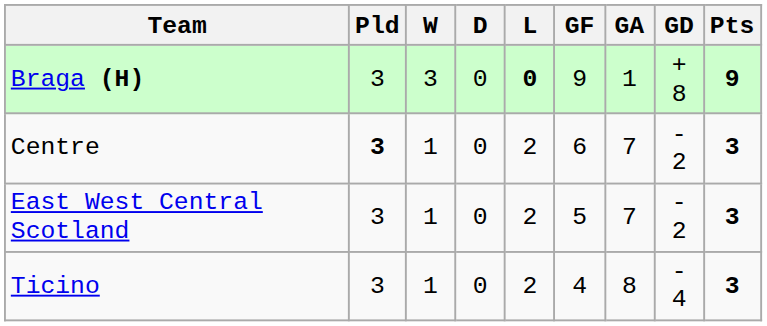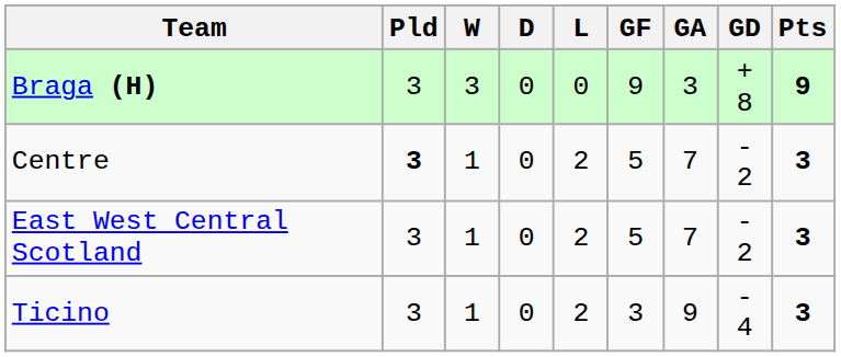Braga (H) | L: bold -> normal
Braga (H) | GA: 1 -> 3
Centre | GF: 6 -> 5
Ticino | GF: 4 -> 3
Ticino | GA: 8 -> 9
